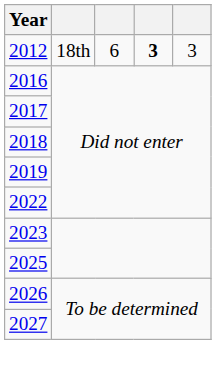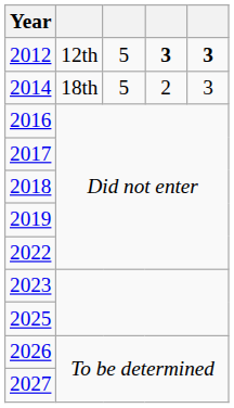2012 | column 2: 18th -> 12th
2012 | column 3: 6 -> 5
2012 | column 5: normal -> bold
+ row: 2014 | 18th | 5 | 2 | 3
